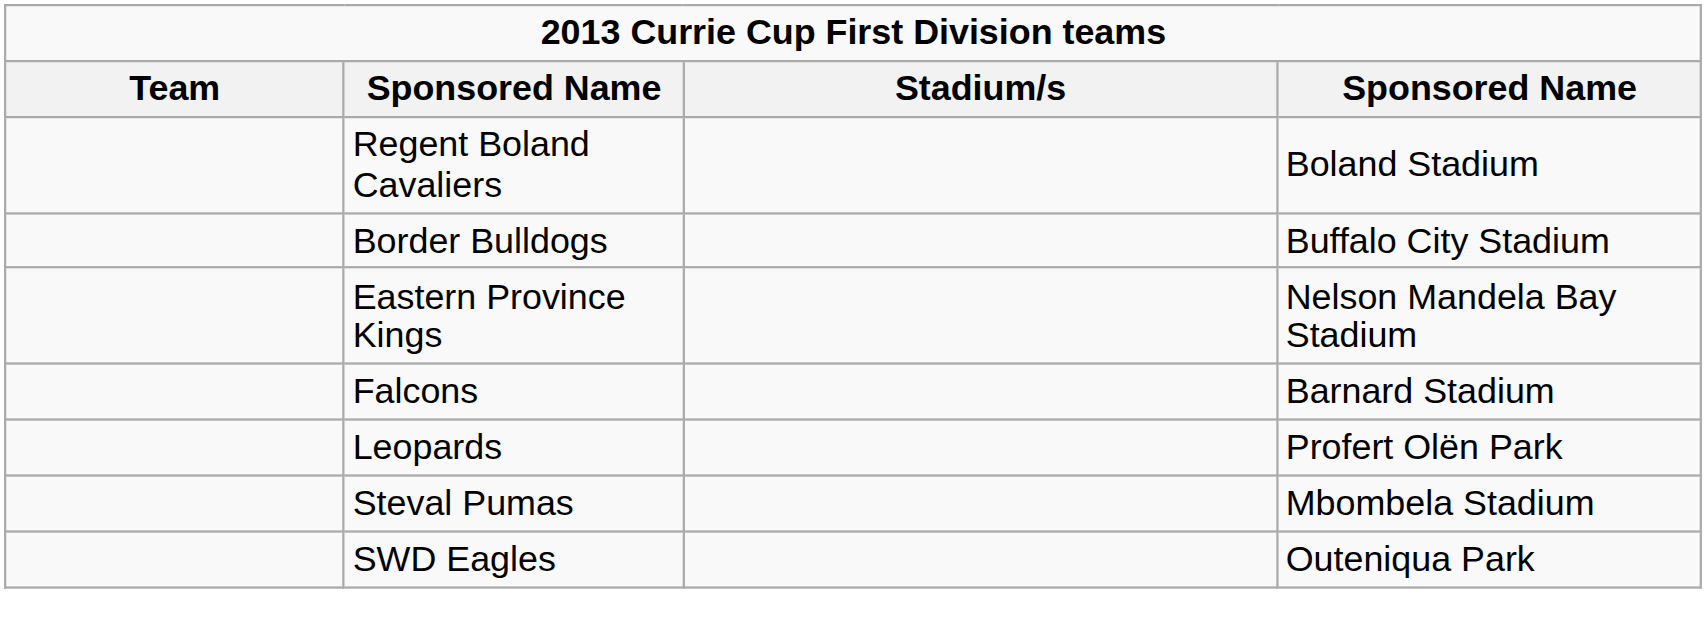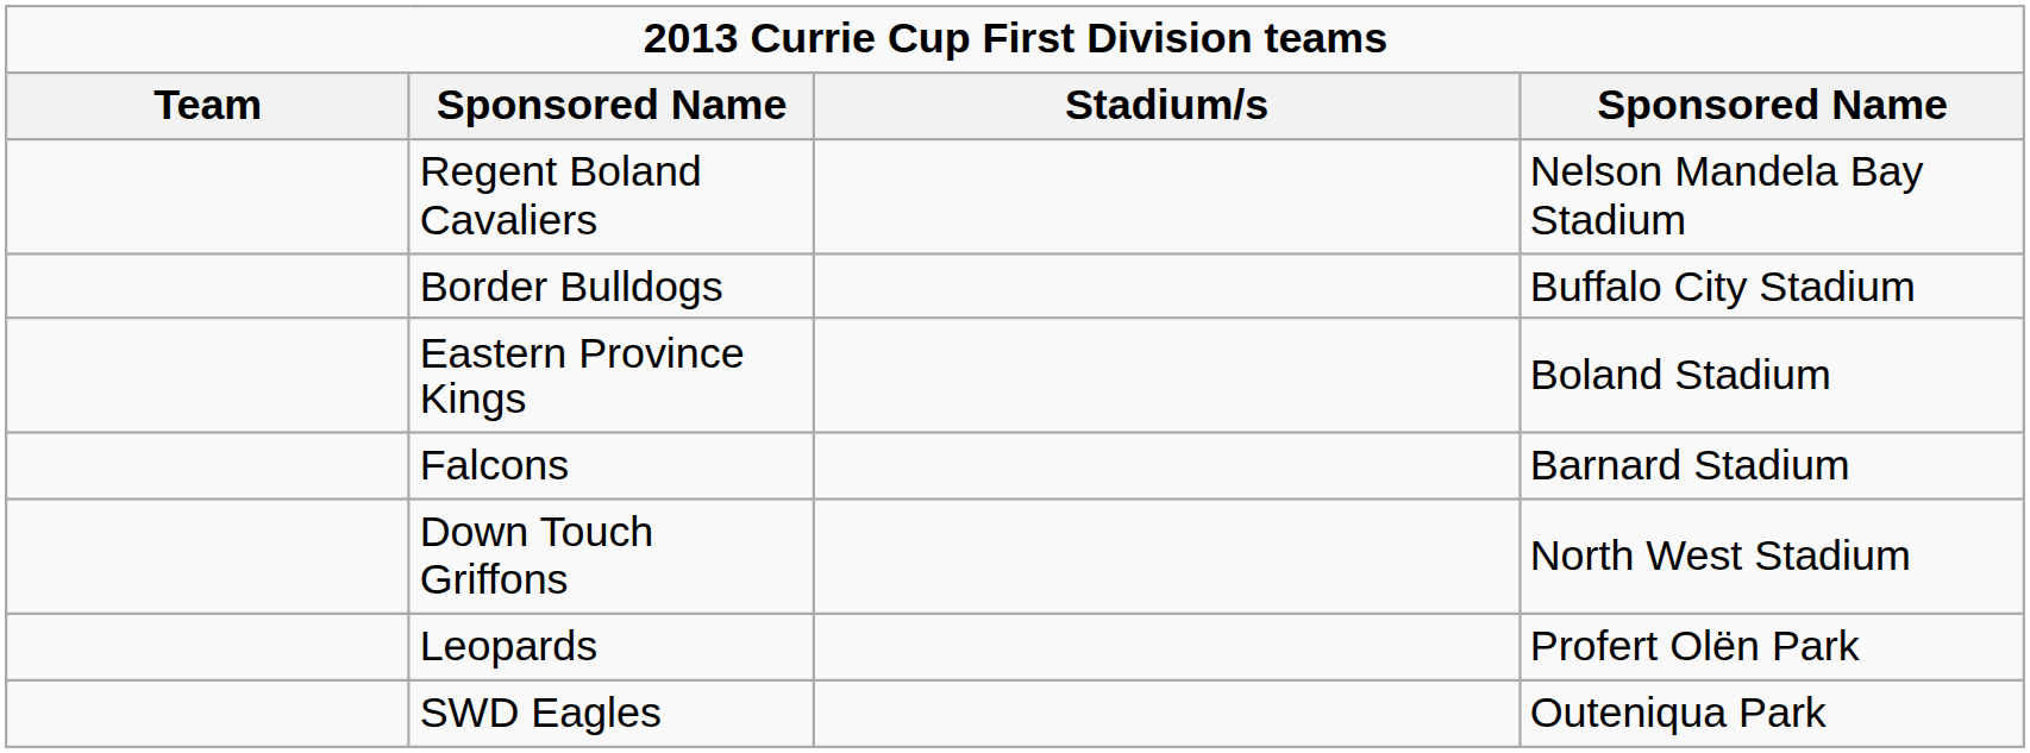Regent Boland Cavaliers | column 4: Boland Stadium -> Nelson Mandela Bay Stadium
Eastern Province Kings | column 4: Nelson Mandela Bay Stadium -> Boland Stadium
+ row: Down Touch Griffons | North West Stadium
- row: Steval Pumas | Mbombela Stadium
